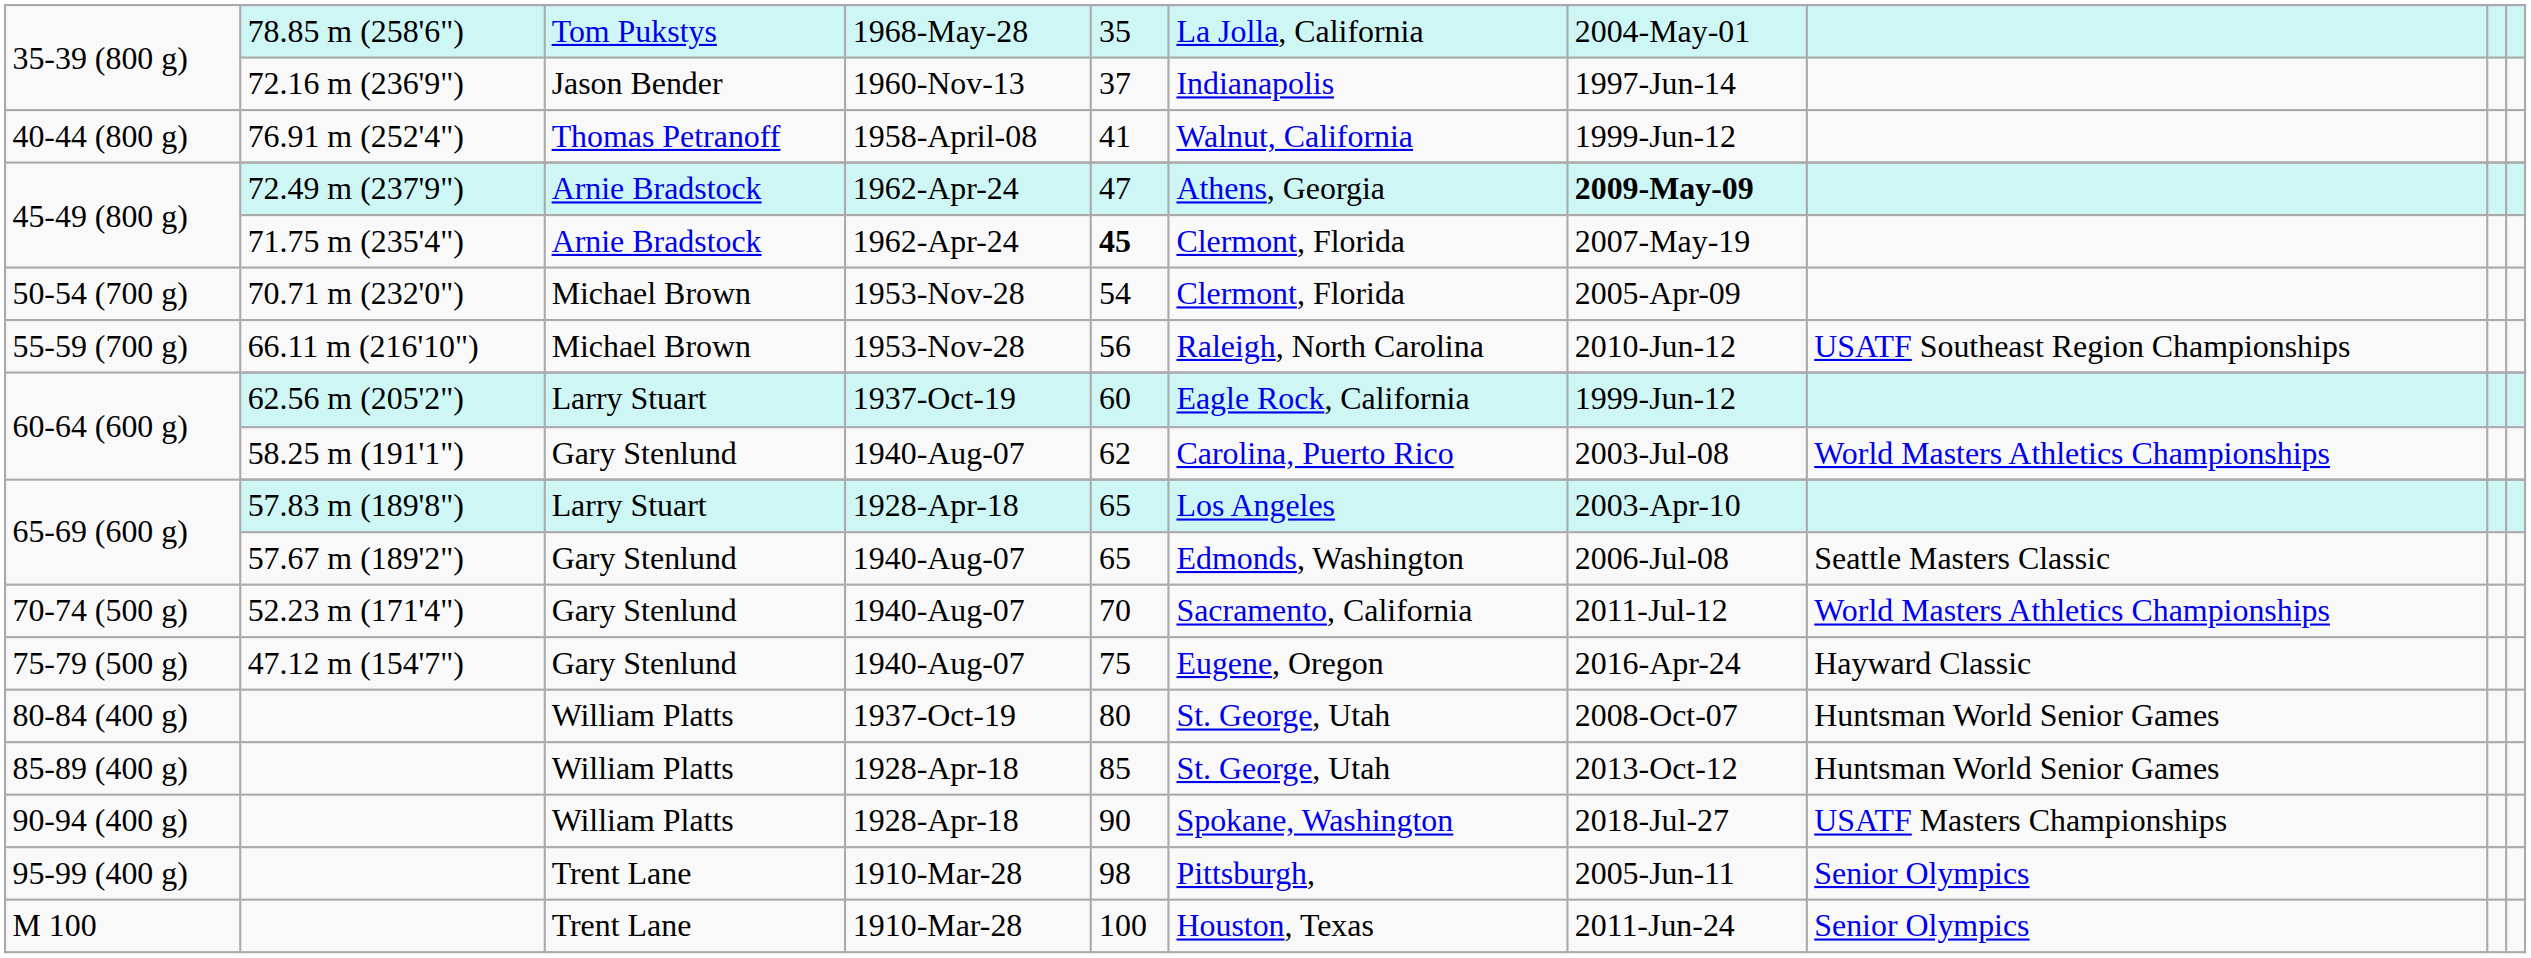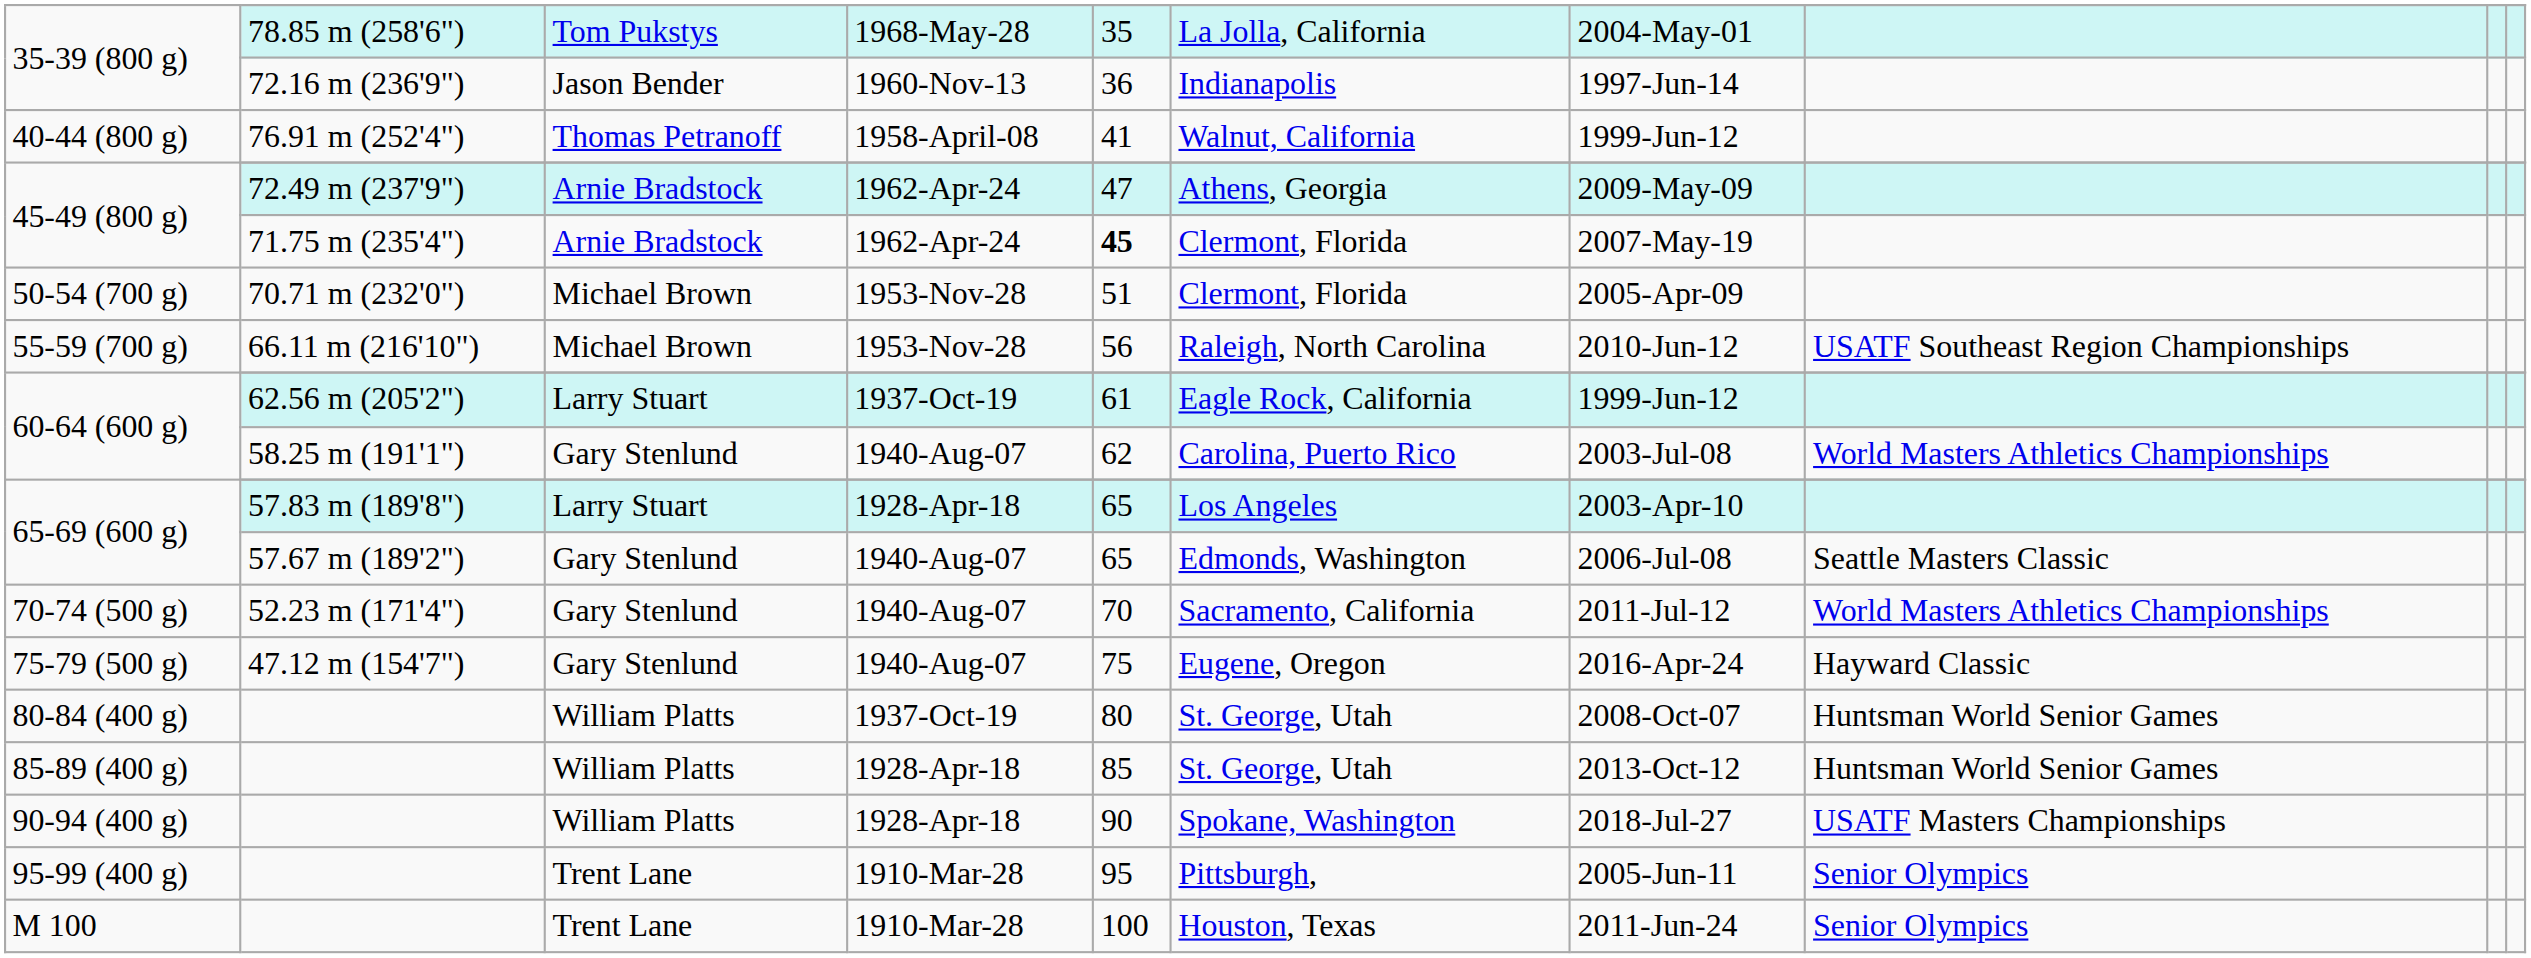35-39 (800 g) / 72.16 m (236'9") | column 5: 37 -> 36
45-49 (800 g) / 72.49 m (237'9") | column 7: bold -> normal
50-54 (700 g) | column 5: 54 -> 51
60-64 (600 g) / 62.56 m (205'2") | column 5: 60 -> 61
95-99 (400 g) | column 5: 98 -> 95
